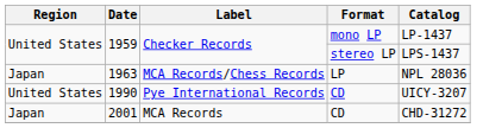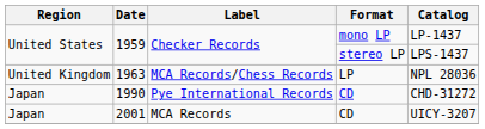1963 | Region: Japan -> United Kingdom
1990 | Region: United States -> Japan
1990 | Catalog: UICY-3207 -> CHD-31272
2001 | Catalog: CHD-31272 -> UICY-3207
